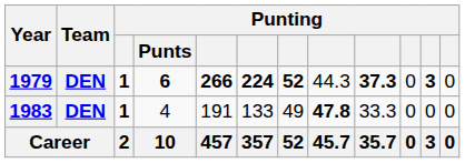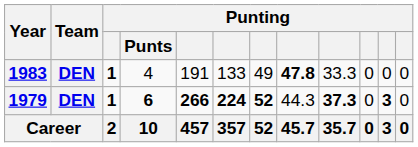rows swapped: 1979 <-> 1983
